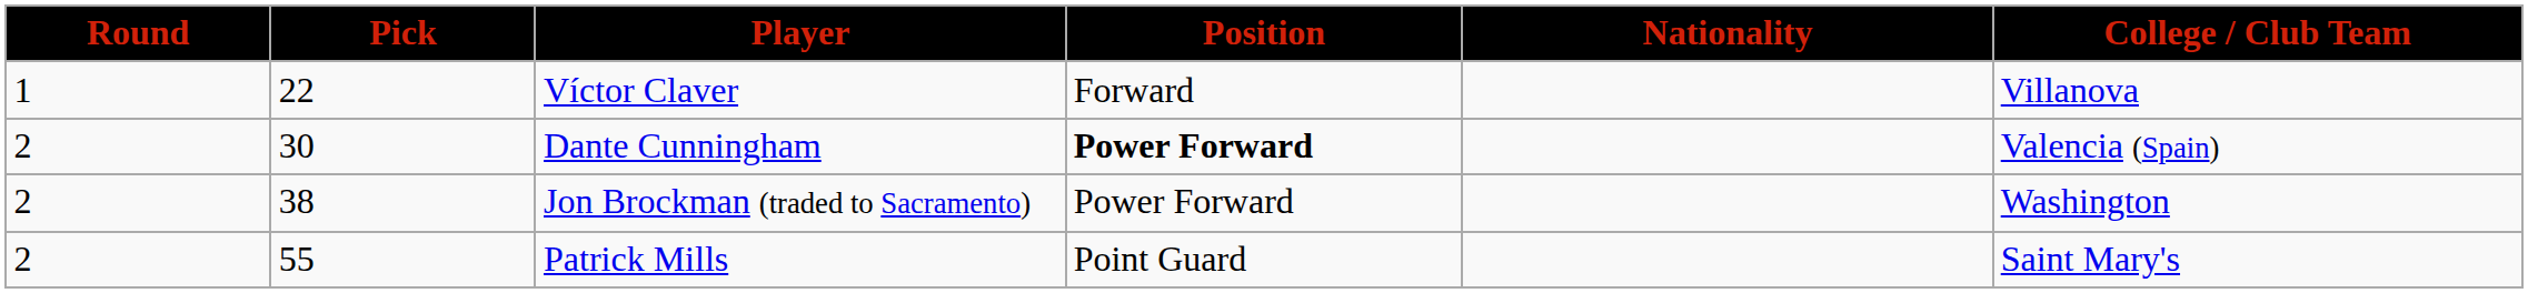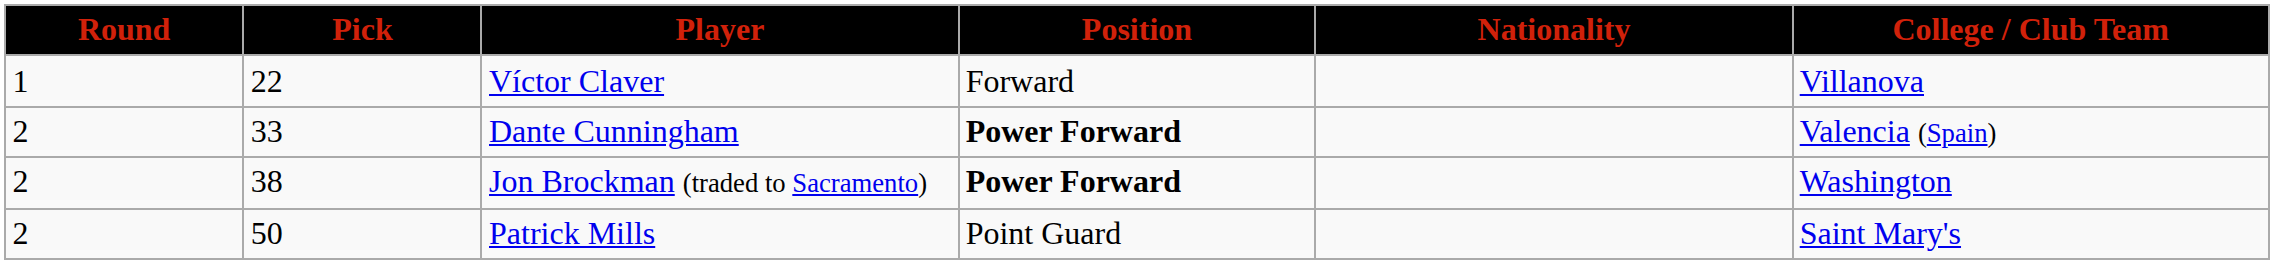Dante Cunningham | Pick: 30 -> 33
Jon Brockman (traded to Sacramento) | Position: normal -> bold
Patrick Mills | Pick: 55 -> 50
